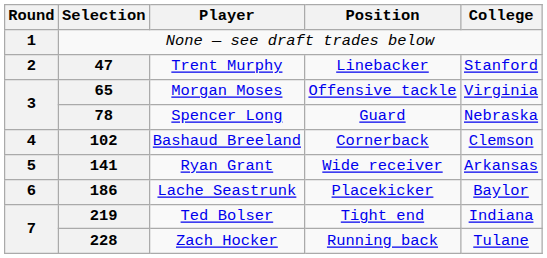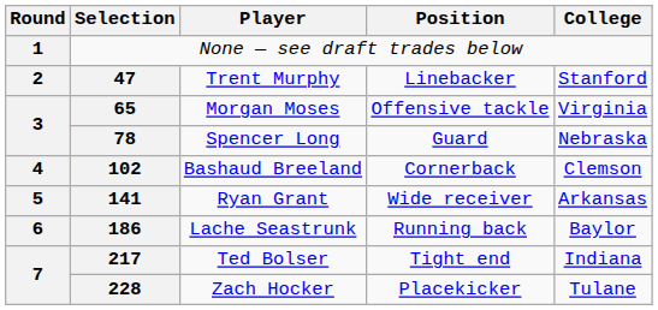Lache Seastrunk | Position: Placekicker -> Running back
Ted Bolser | Selection: 219 -> 217
Zach Hocker | Position: Running back -> Placekicker
